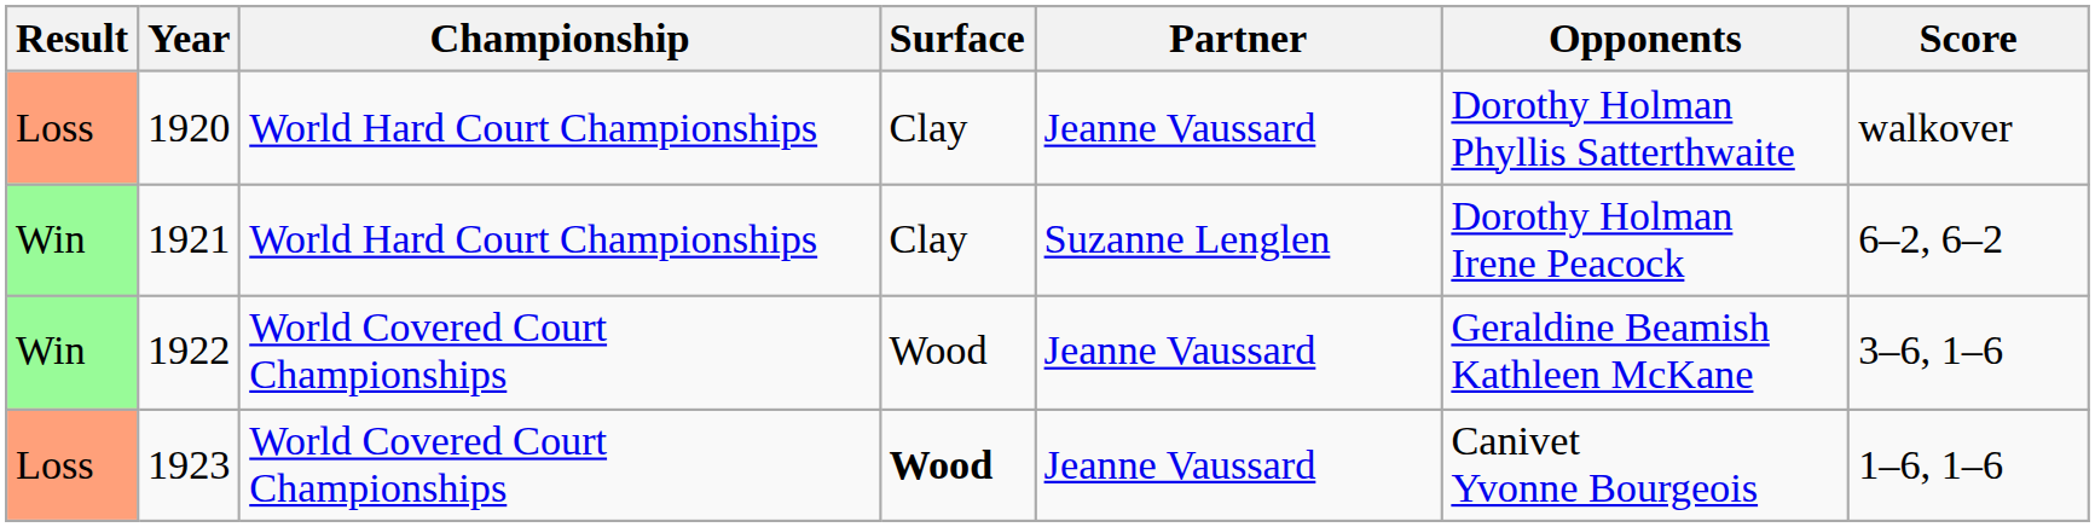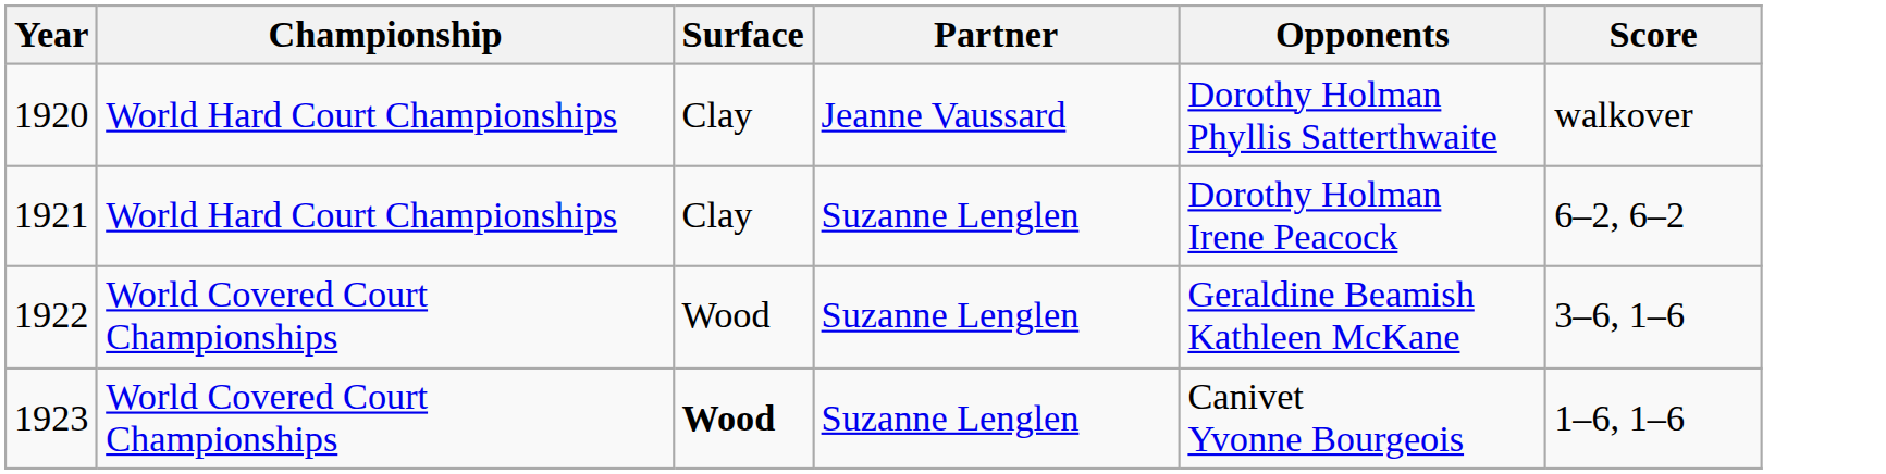- column: Result | Loss | Win | Win | Loss
1922 | Partner: Jeanne Vaussard -> Suzanne Lenglen
1923 | Partner: Jeanne Vaussard -> Suzanne Lenglen
